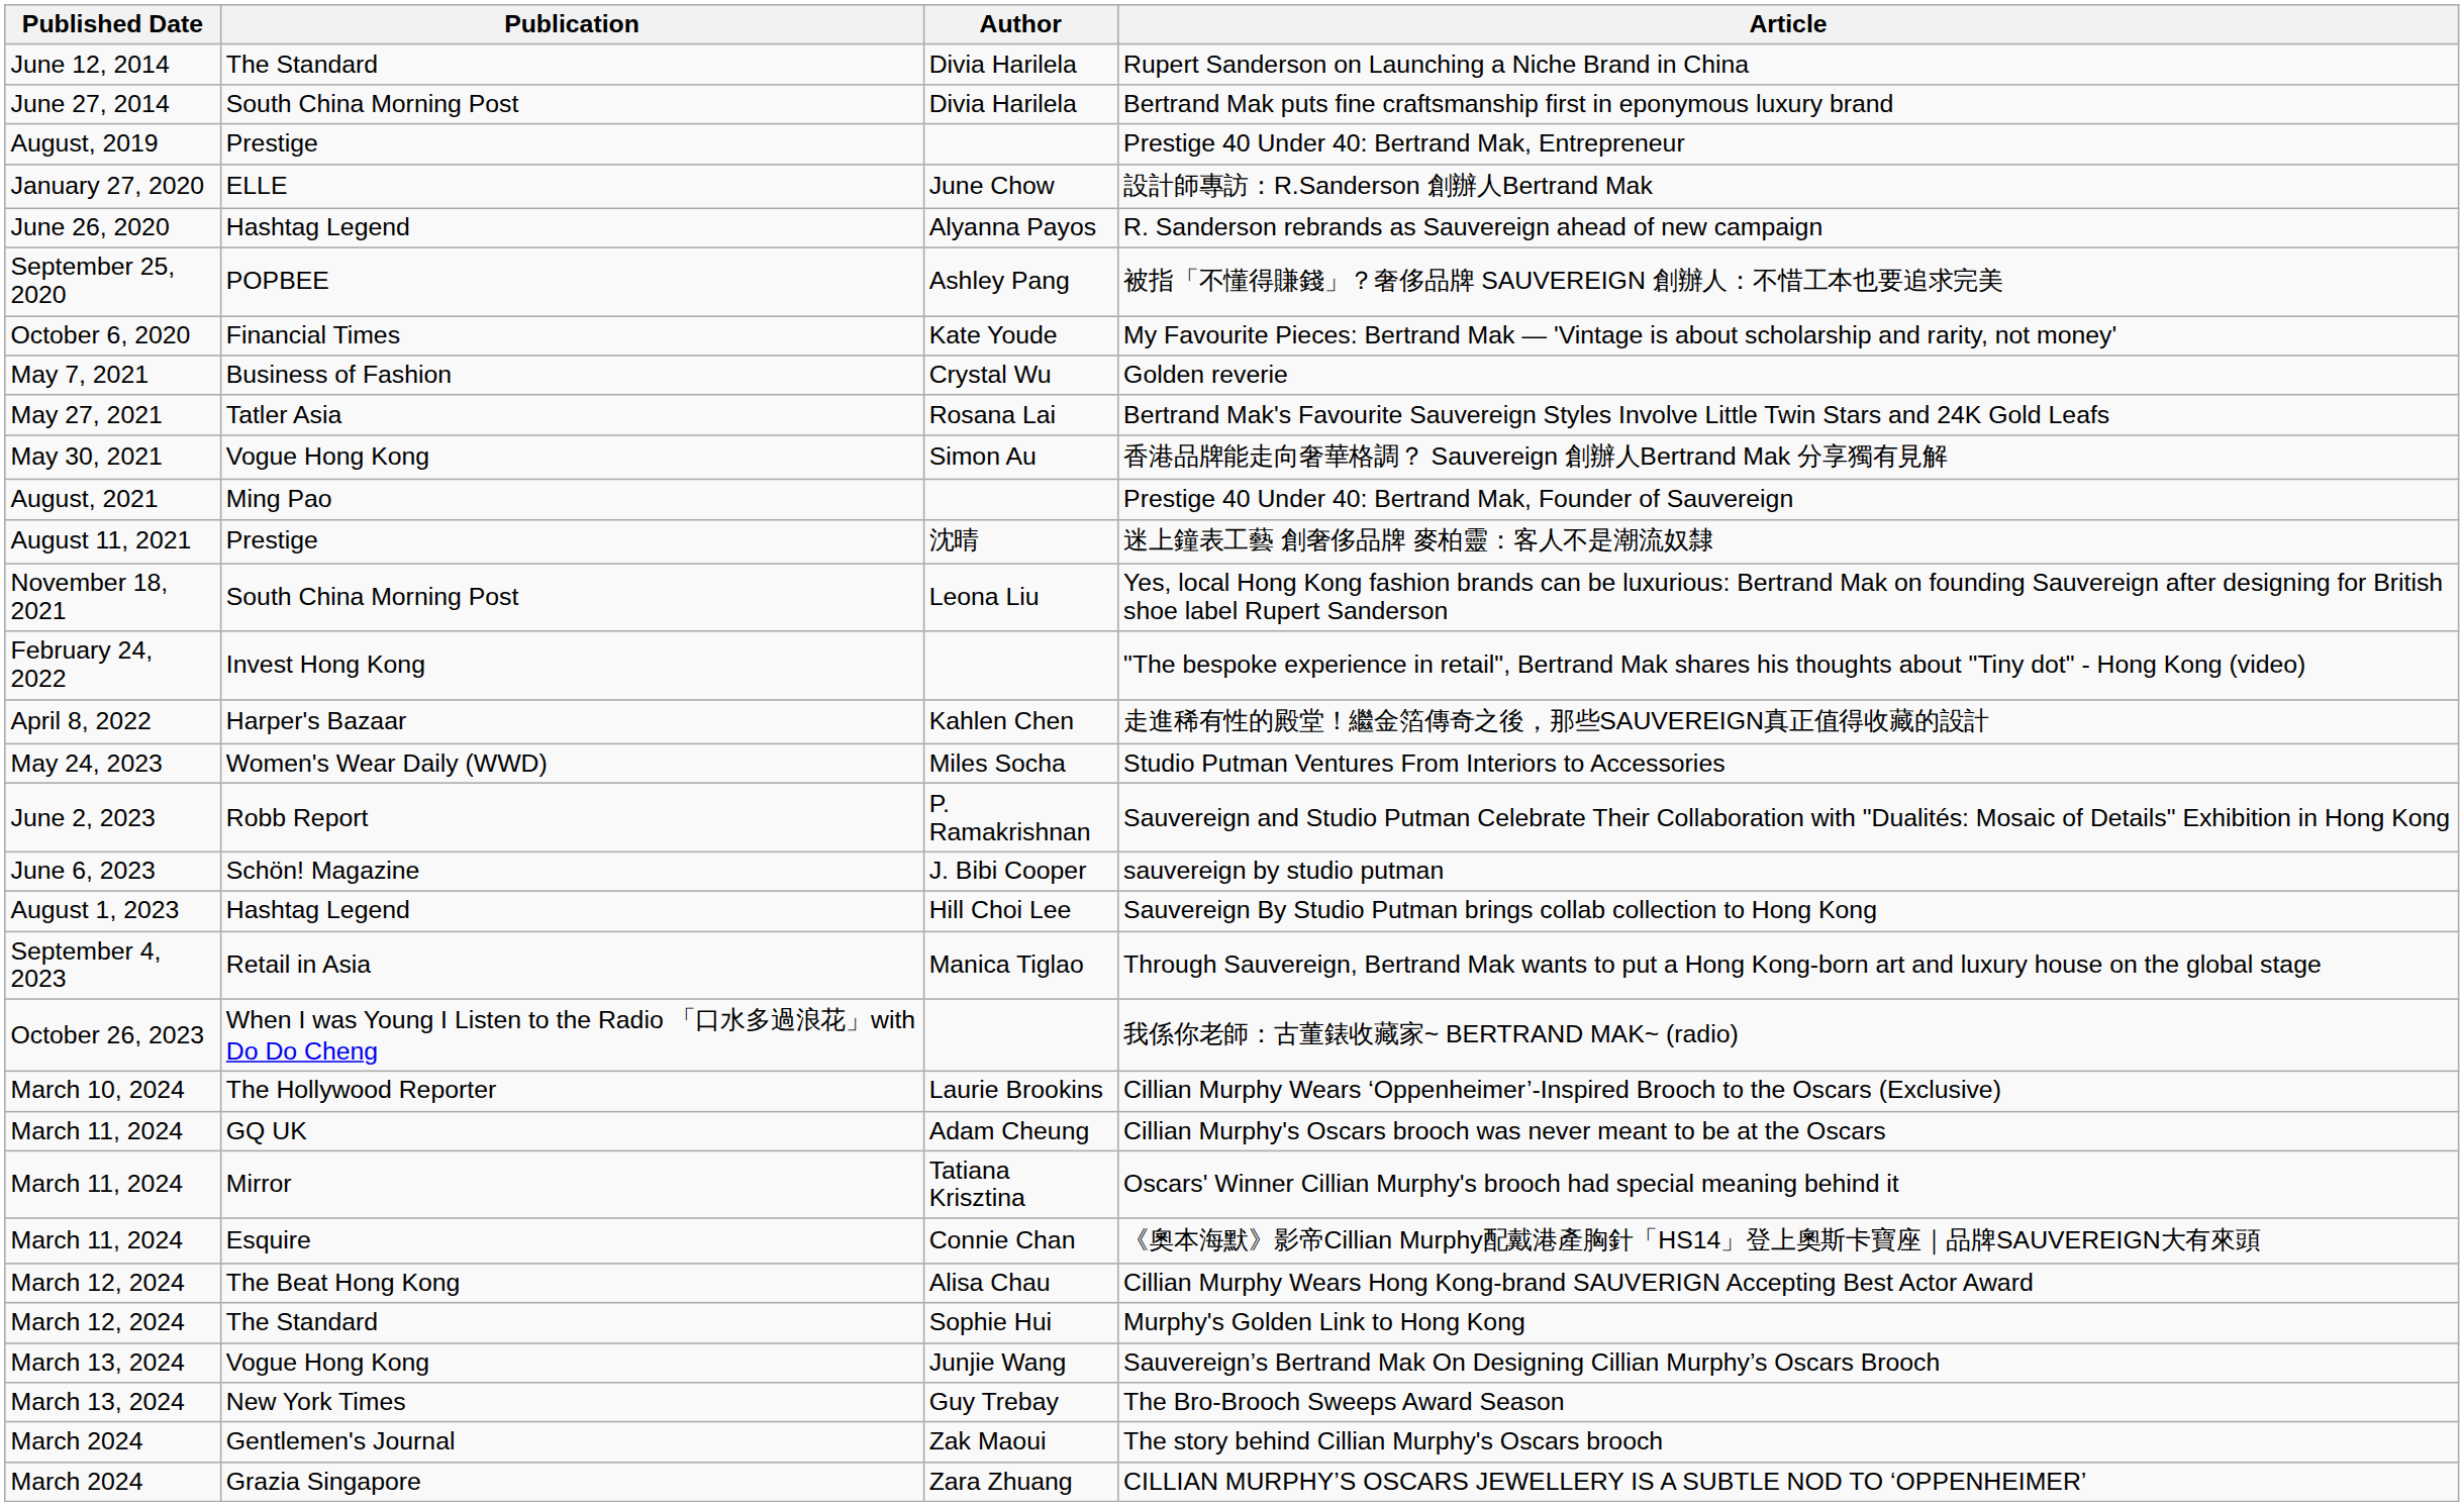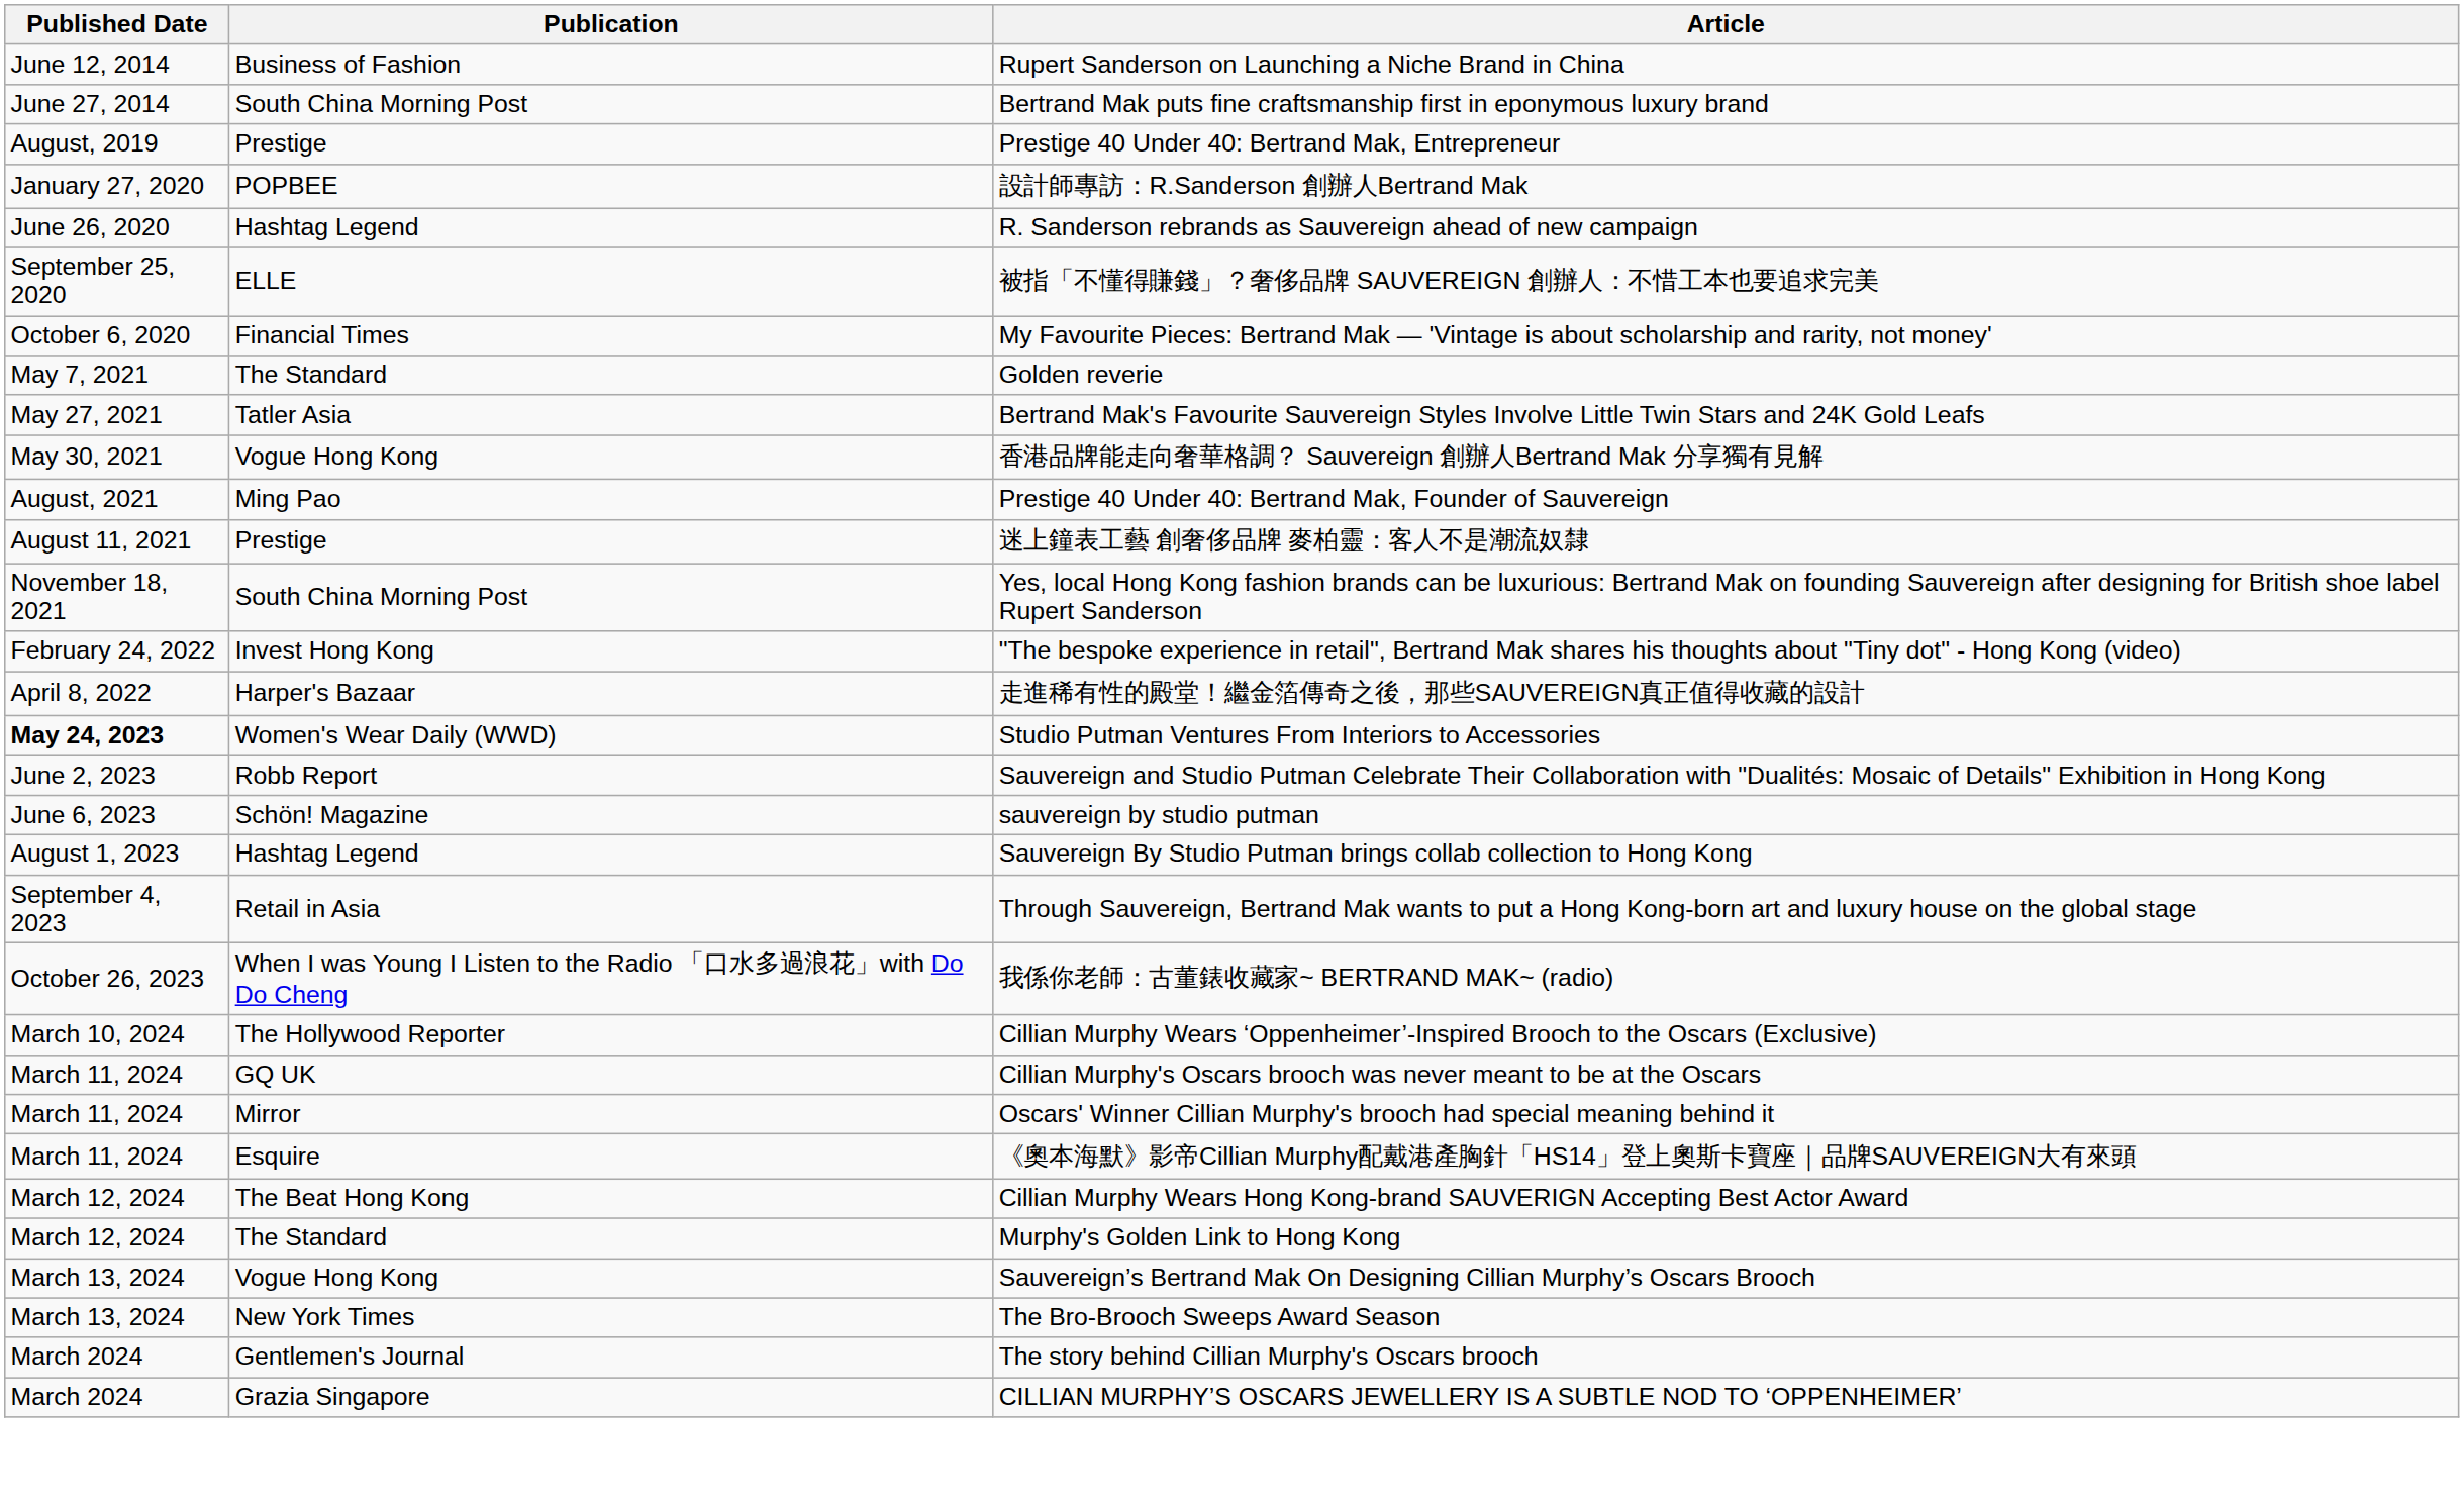- column: Author | Divia Harilela | Divia Harilela | June Chow | Alyanna Payos | Ashley Pang | Kate Youde | Crystal Wu | Rosana Lai | Simon Au | 沈晴 | Leona Liu | Kahlen Chen | Miles Socha | P. Ramakrishnan | J. Bibi Cooper | Hill Choi Lee | Manica Tiglao | Laurie Brookins | Adam Cheung | Tatiana Krisztina | Connie Chan | Alisa Chau | Sophie Hui | Junjie Wang | Guy Trebay | Zak Maoui | Zara Zhuang
Rupert Sanderson on Launching a Niche Brand in China | Publication: The Standard -> Business of Fashion
設計師專訪：R.Sanderson 創辦人Bertrand Mak | Publication: ELLE -> POPBEE
被指「不懂得賺錢」？奢侈品牌 SAUVEREIGN 創辦人：不惜工本也要追求完美 | Publication: POPBEE -> ELLE
Golden reverie | Publication: Business of Fashion -> The Standard
Studio Putman Ventures From Interiors to Accessories | Published Date: normal -> bold
